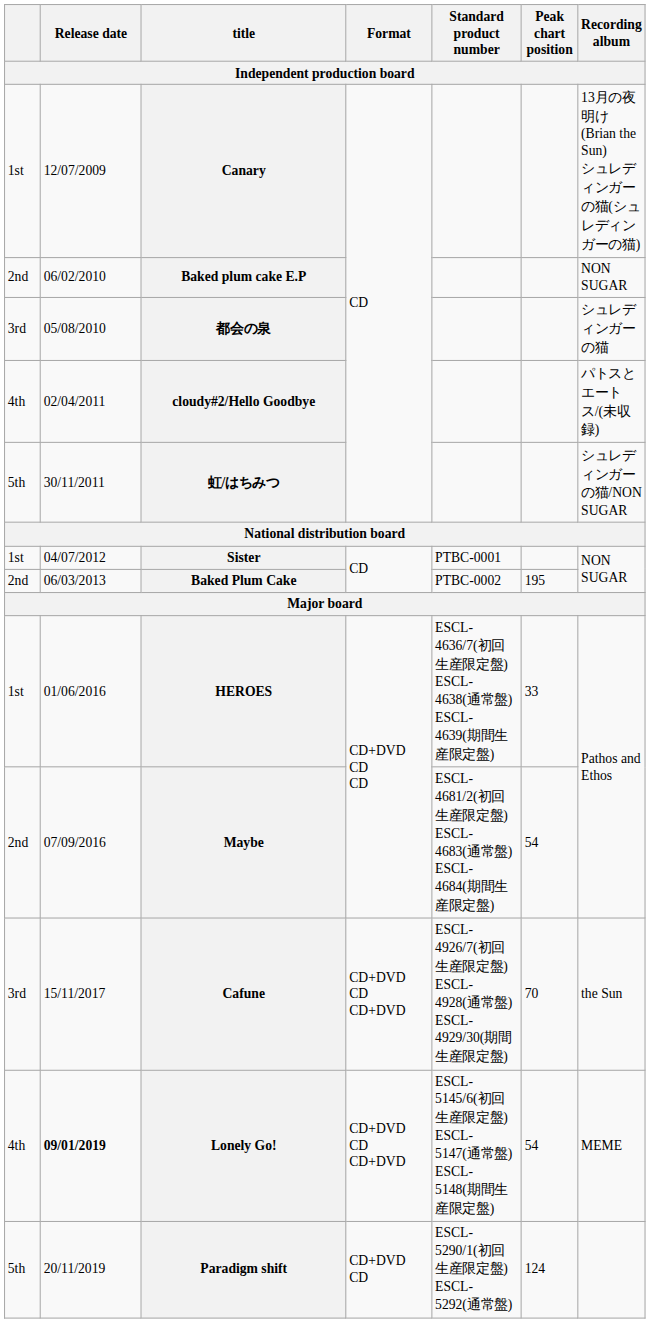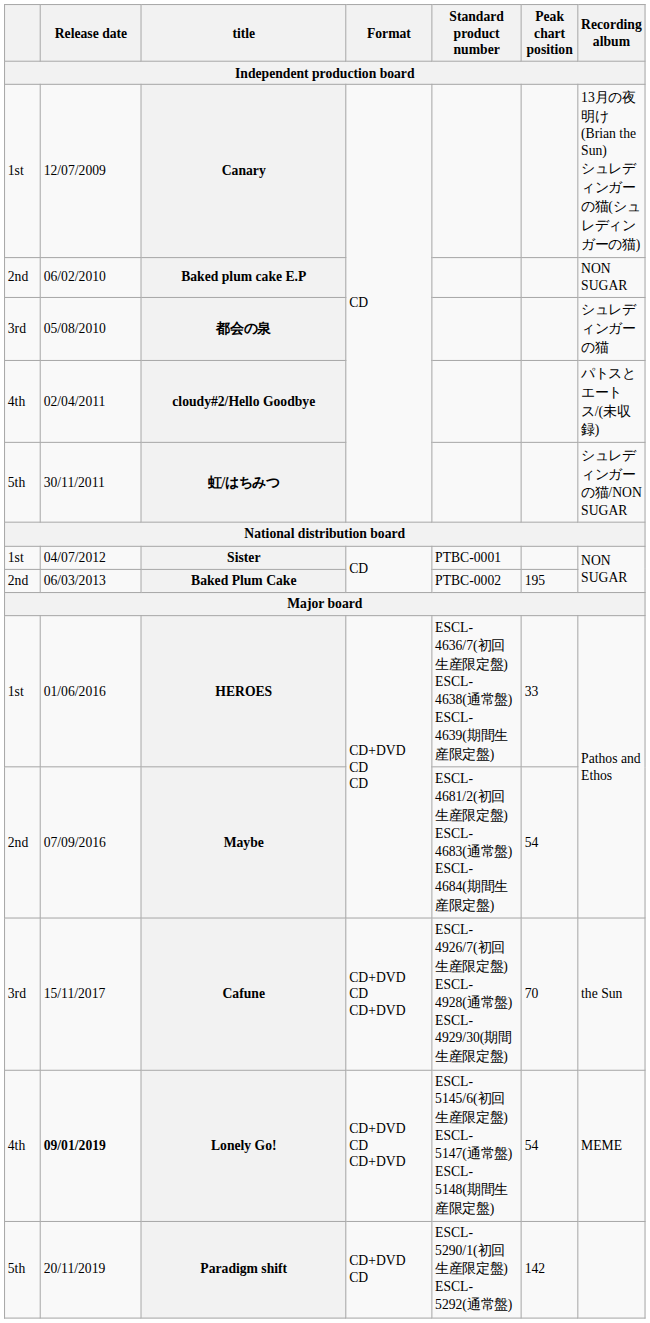Paradigm shift | Peak chart position: 124 -> 142
